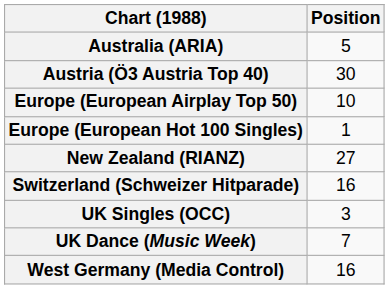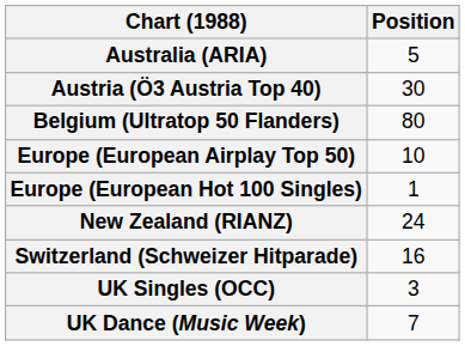+ row: Belgium (Ultratop 50 Flanders) | 80
New Zealand (RIANZ) | Position: 27 -> 24
- row: West Germany (Media Control) | 16
